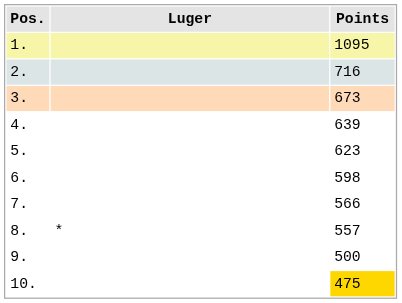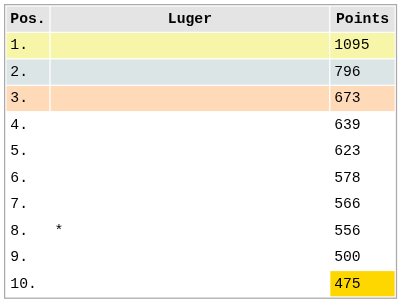2. | Points: 716 -> 796
6. | Points: 598 -> 578
8. | Points: 557 -> 556
